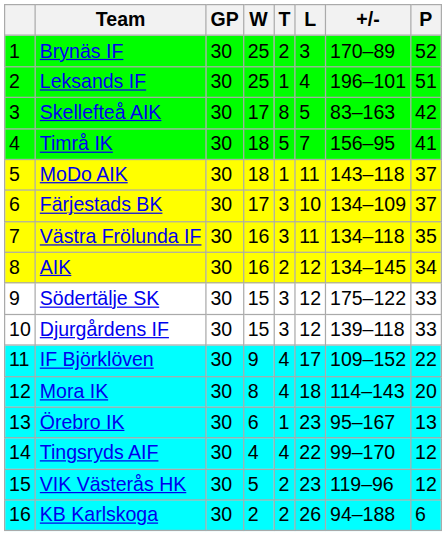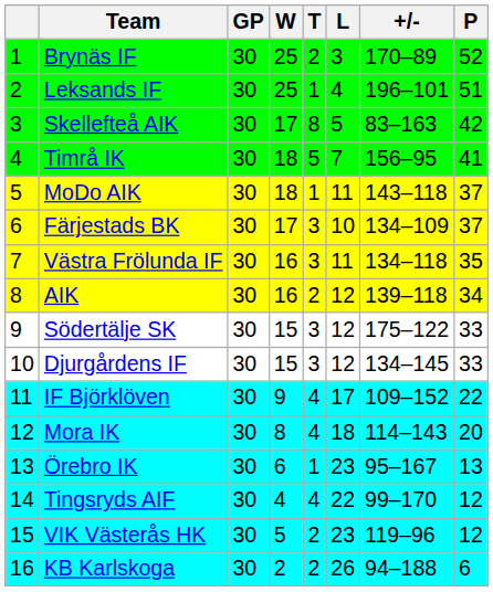AIK | +/-: 134–145 -> 139–118
Djurgårdens IF | +/-: 139–118 -> 134–145
